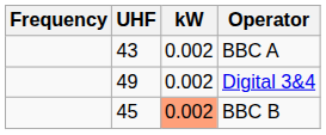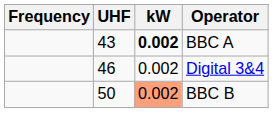BBC A | kW: normal -> bold
Digital 3&4 | UHF: 49 -> 46
BBC B | UHF: 45 -> 50
